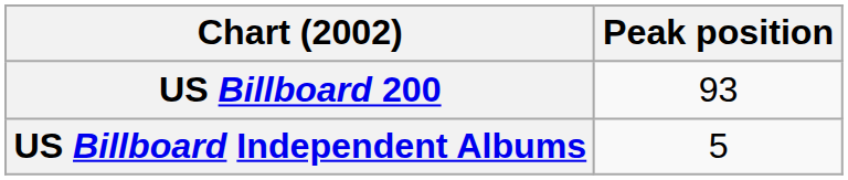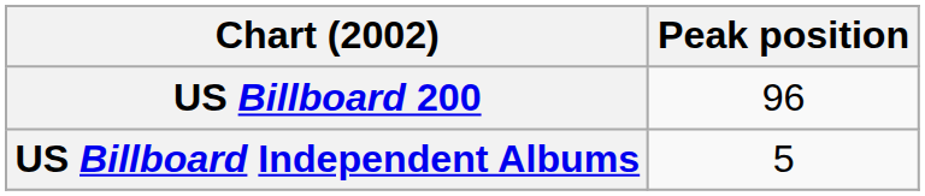US Billboard 200 | Peak position: 93 -> 96
